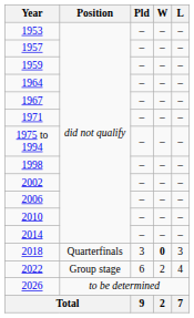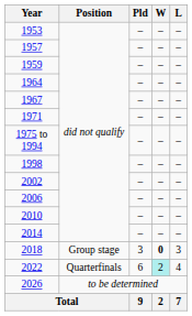2018 | Position: Quarterfinals -> Group stage
2022 | Position: Group stage -> Quarterfinals
2022 | W: no background -> paleturquoise background
